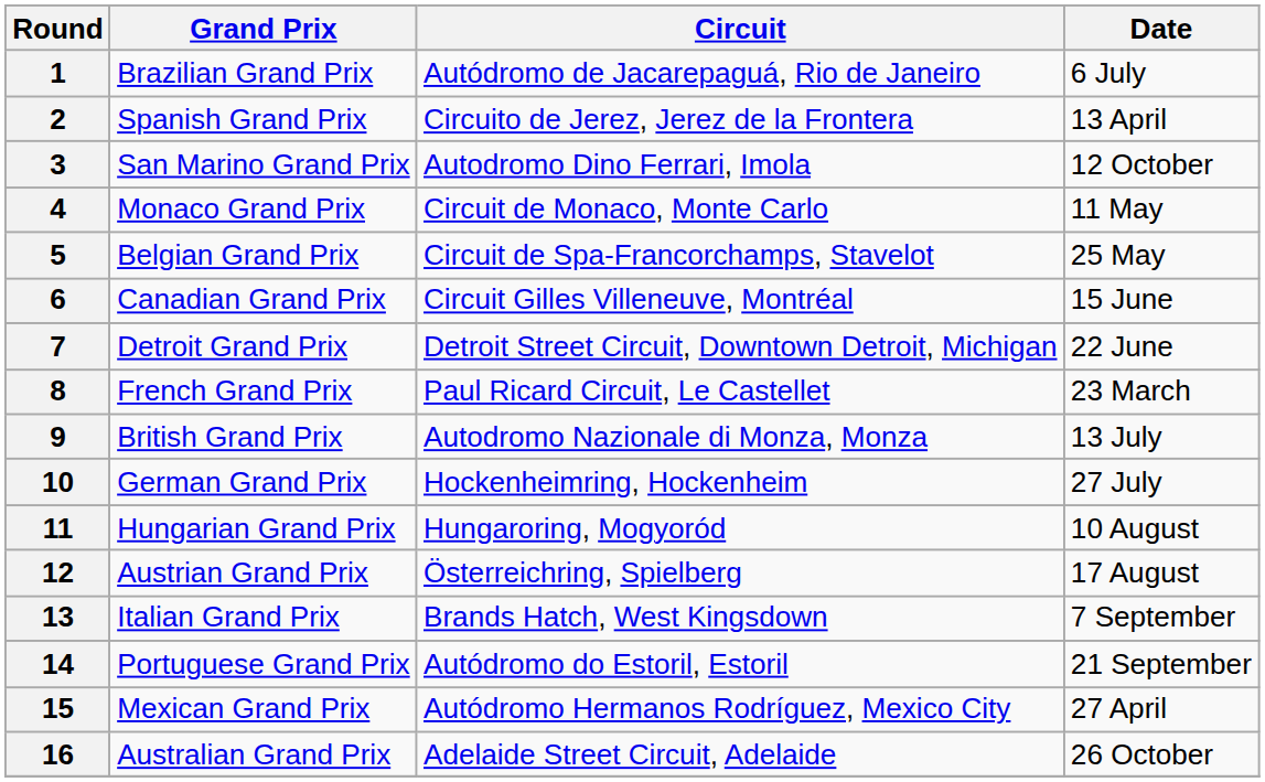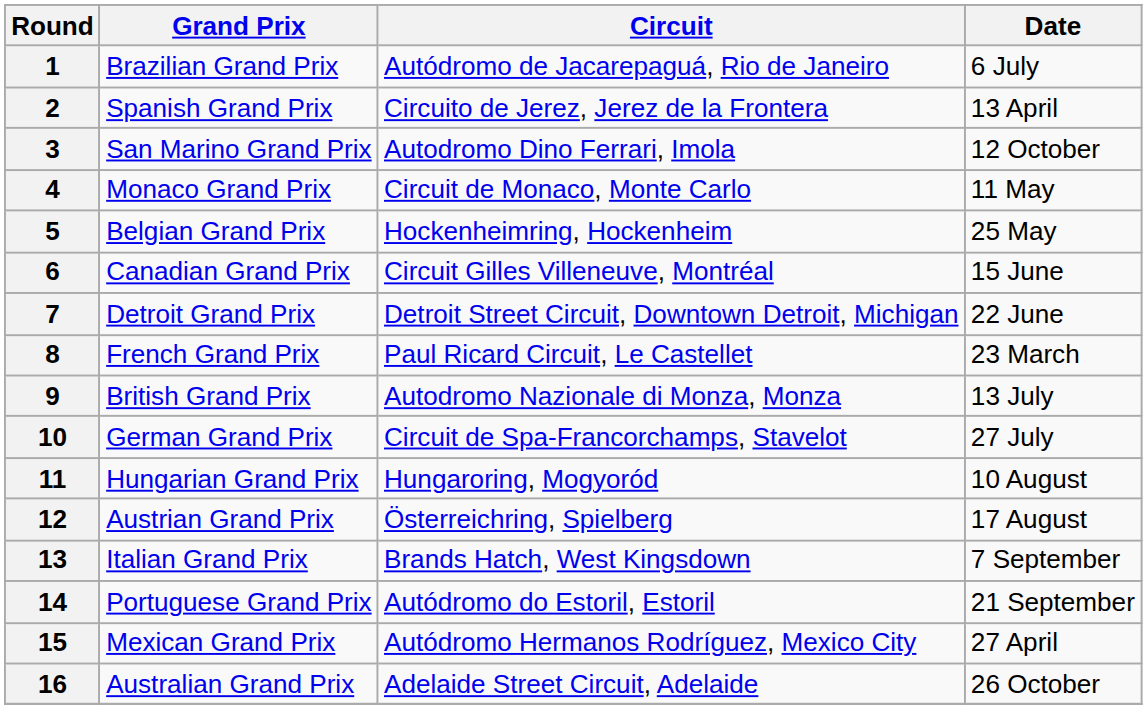5 | Circuit: Circuit de Spa-Francorchamps, Stavelot -> Hockenheimring, Hockenheim
10 | Circuit: Hockenheimring, Hockenheim -> Circuit de Spa-Francorchamps, Stavelot
